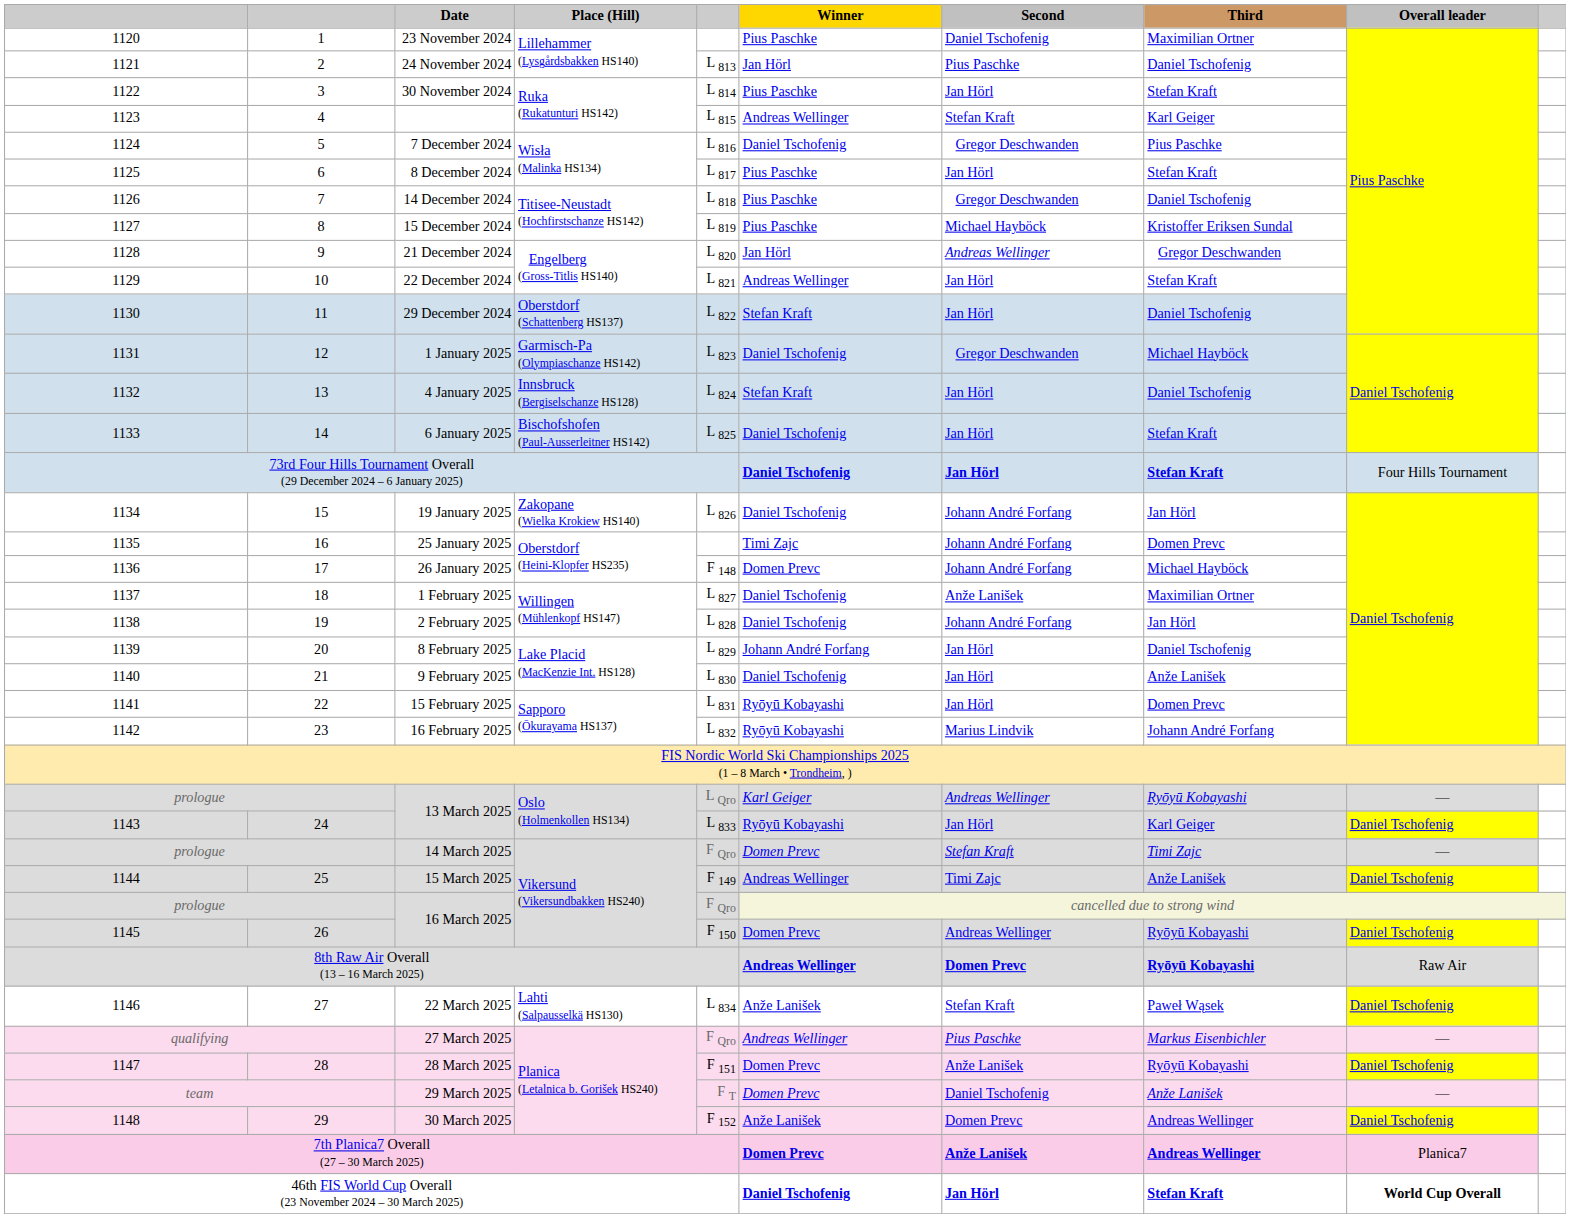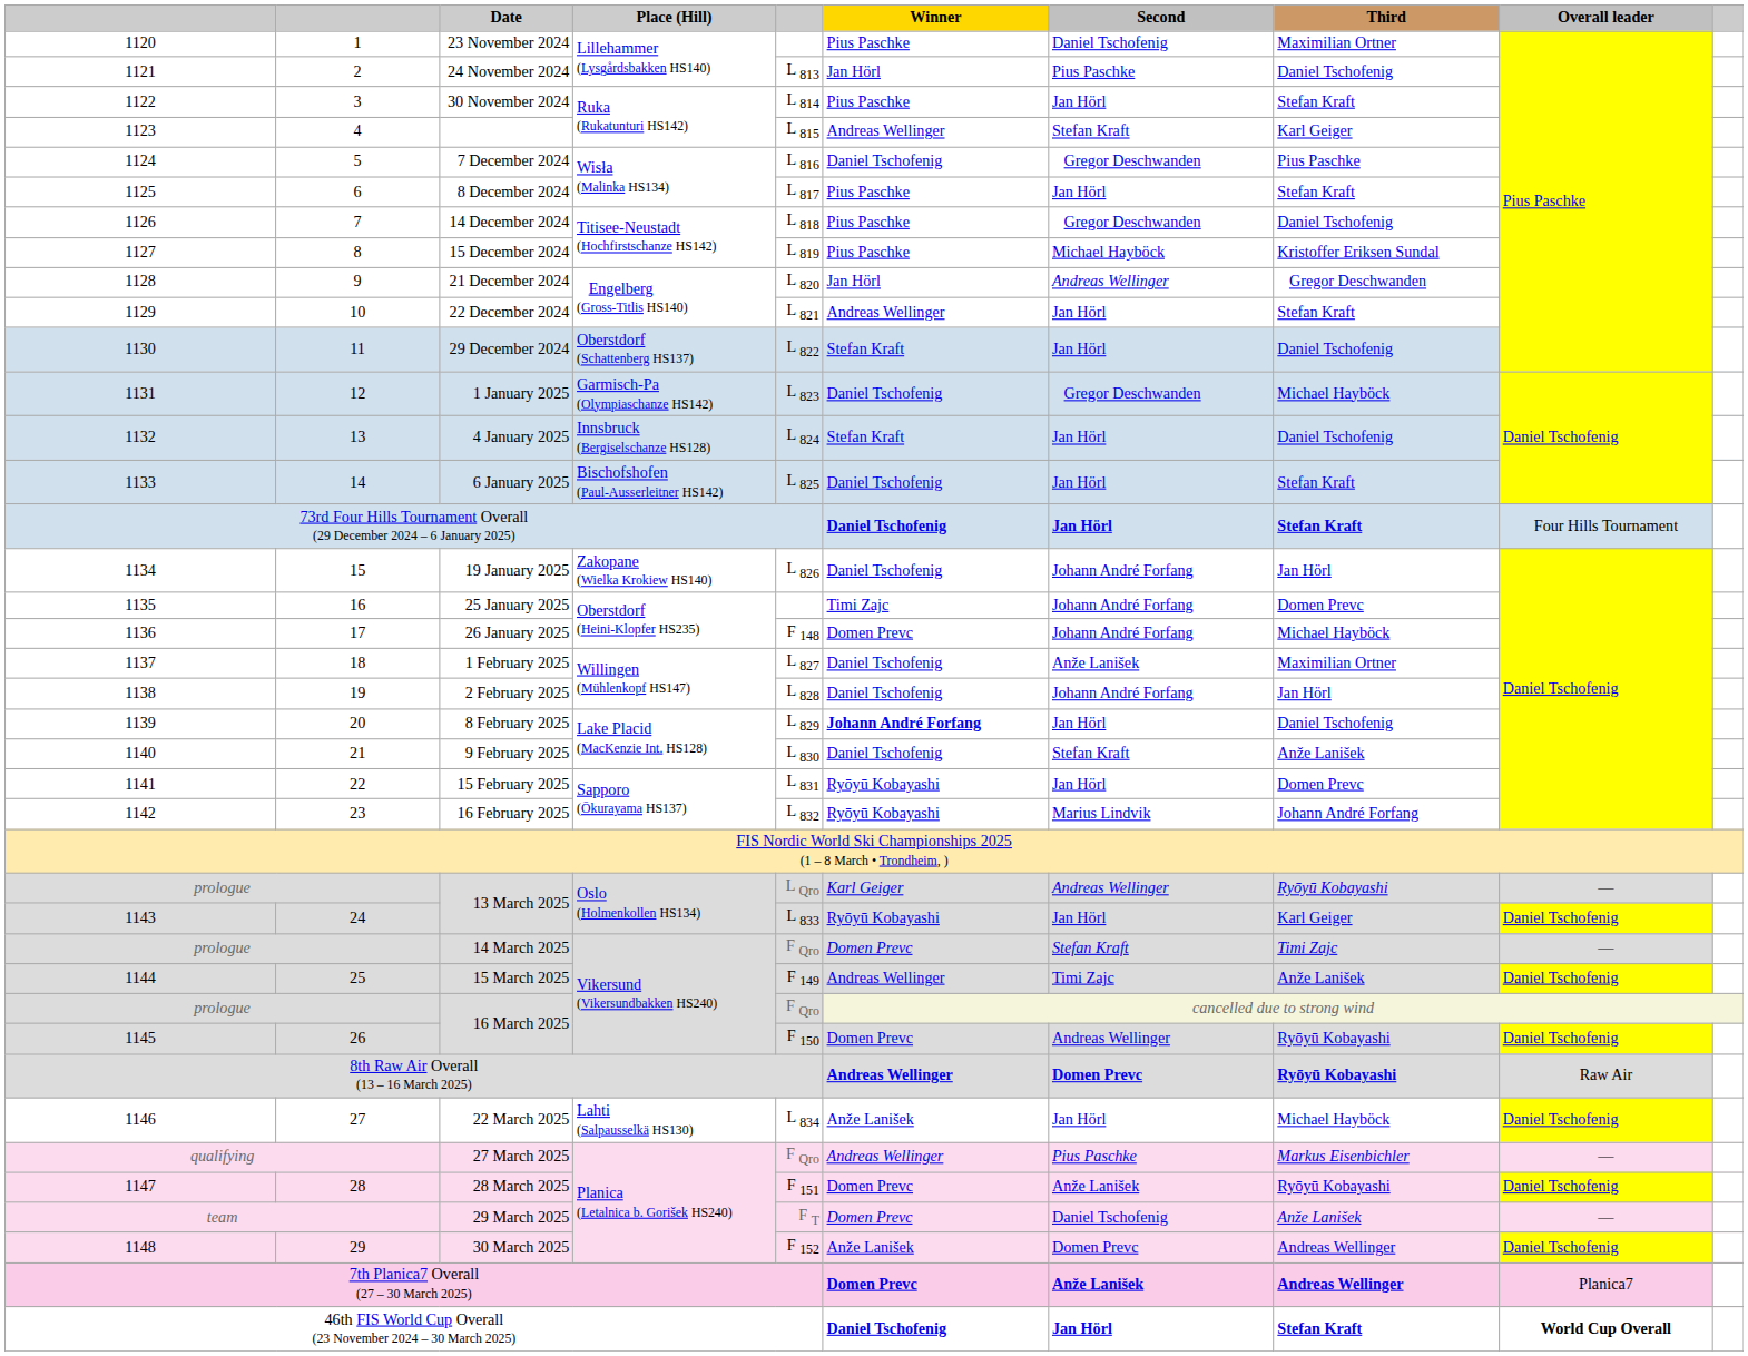8 February 2025 | Winner: normal -> bold
9 February 2025 | Second: Jan Hörl -> Stefan Kraft
22 March 2025 | Second: Stefan Kraft -> Jan Hörl
22 March 2025 | Third: Paweł Wąsek -> Michael Hayböck
